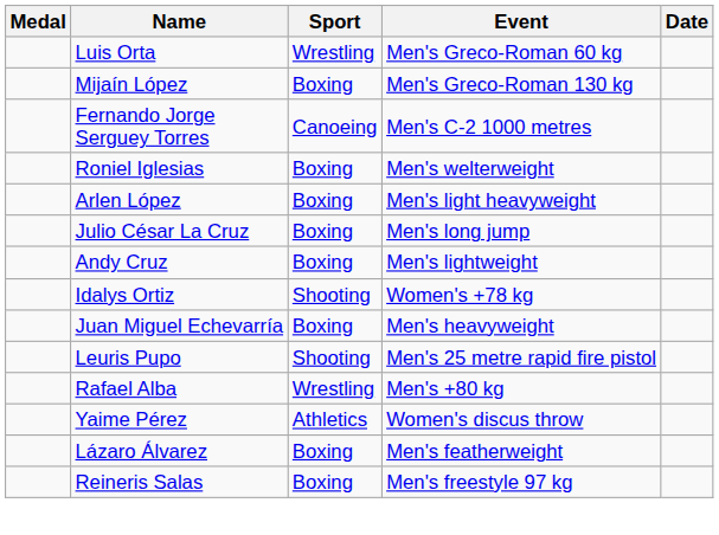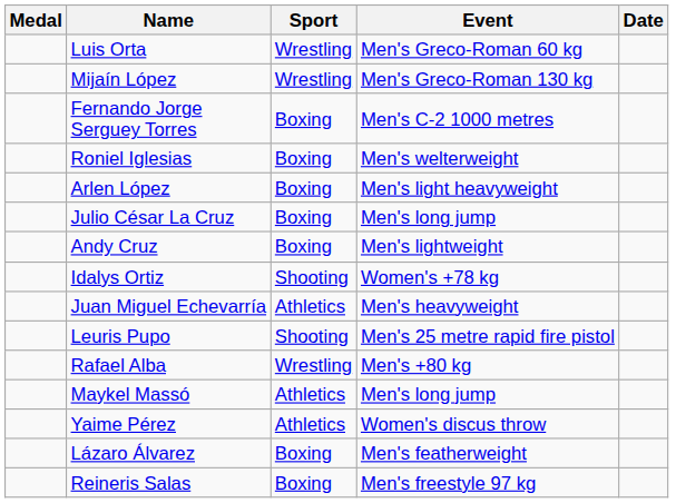Mijaín López | Sport: Boxing -> Wrestling
Fernando Jorge Serguey Torres | Sport: Canoeing -> Boxing
Juan Miguel Echevarría | Sport: Boxing -> Athletics
+ row: Maykel Massó | Athletics | Men's long jump
